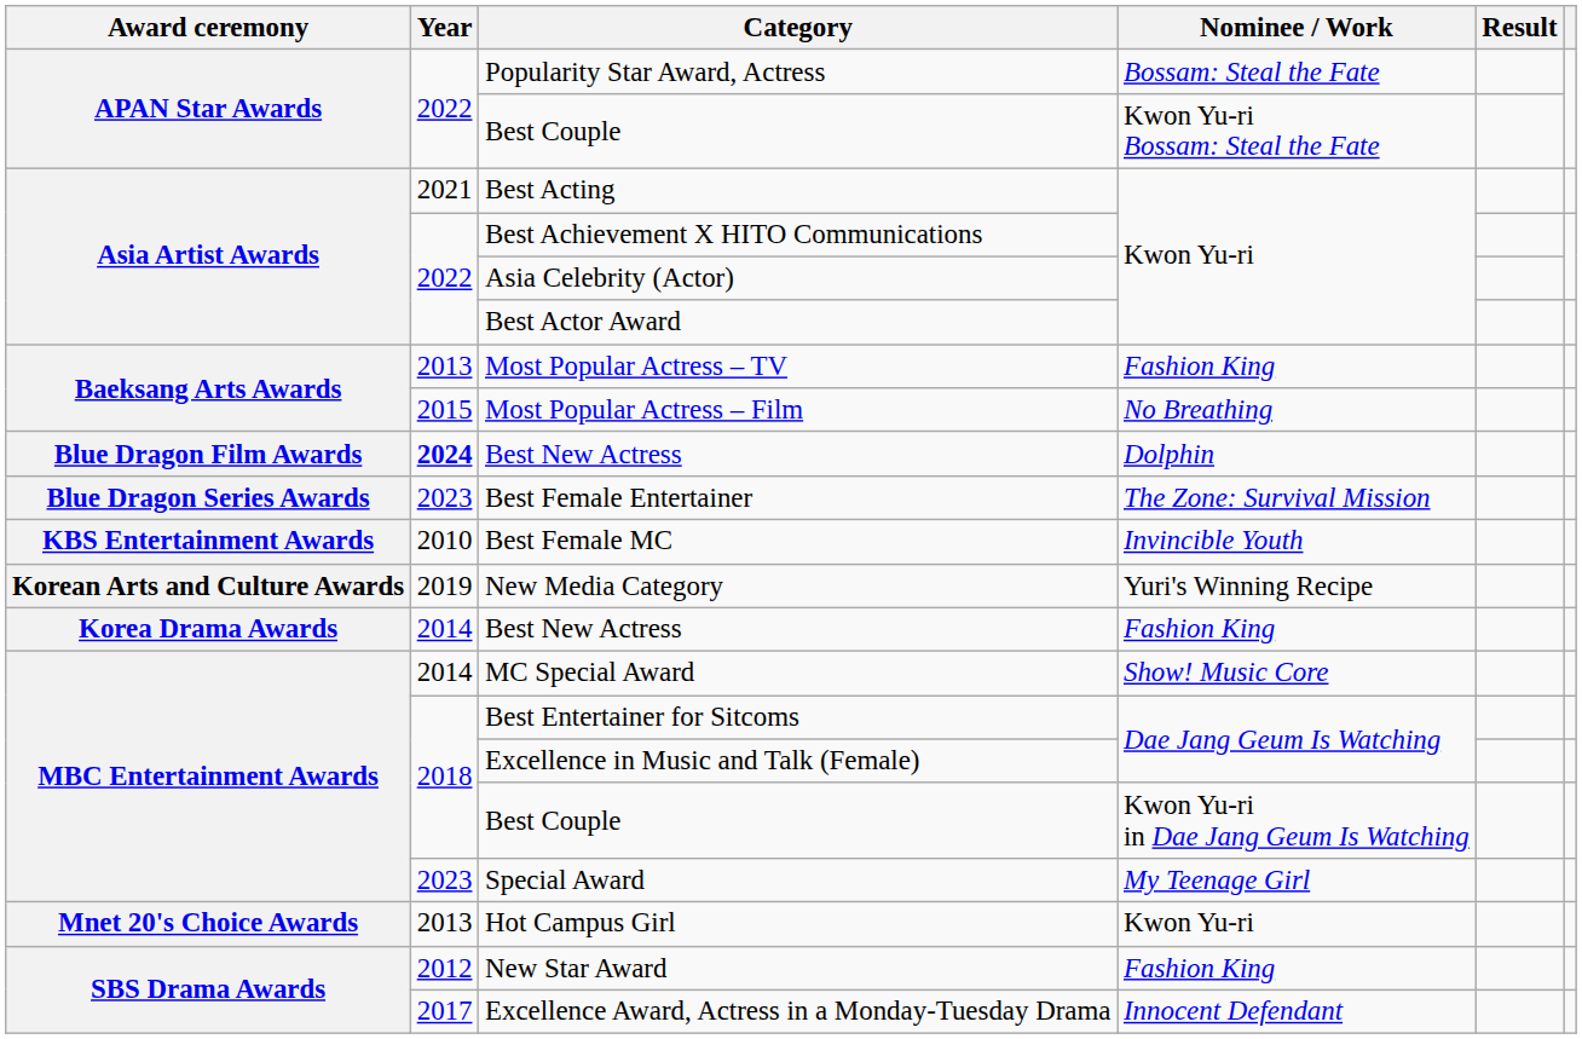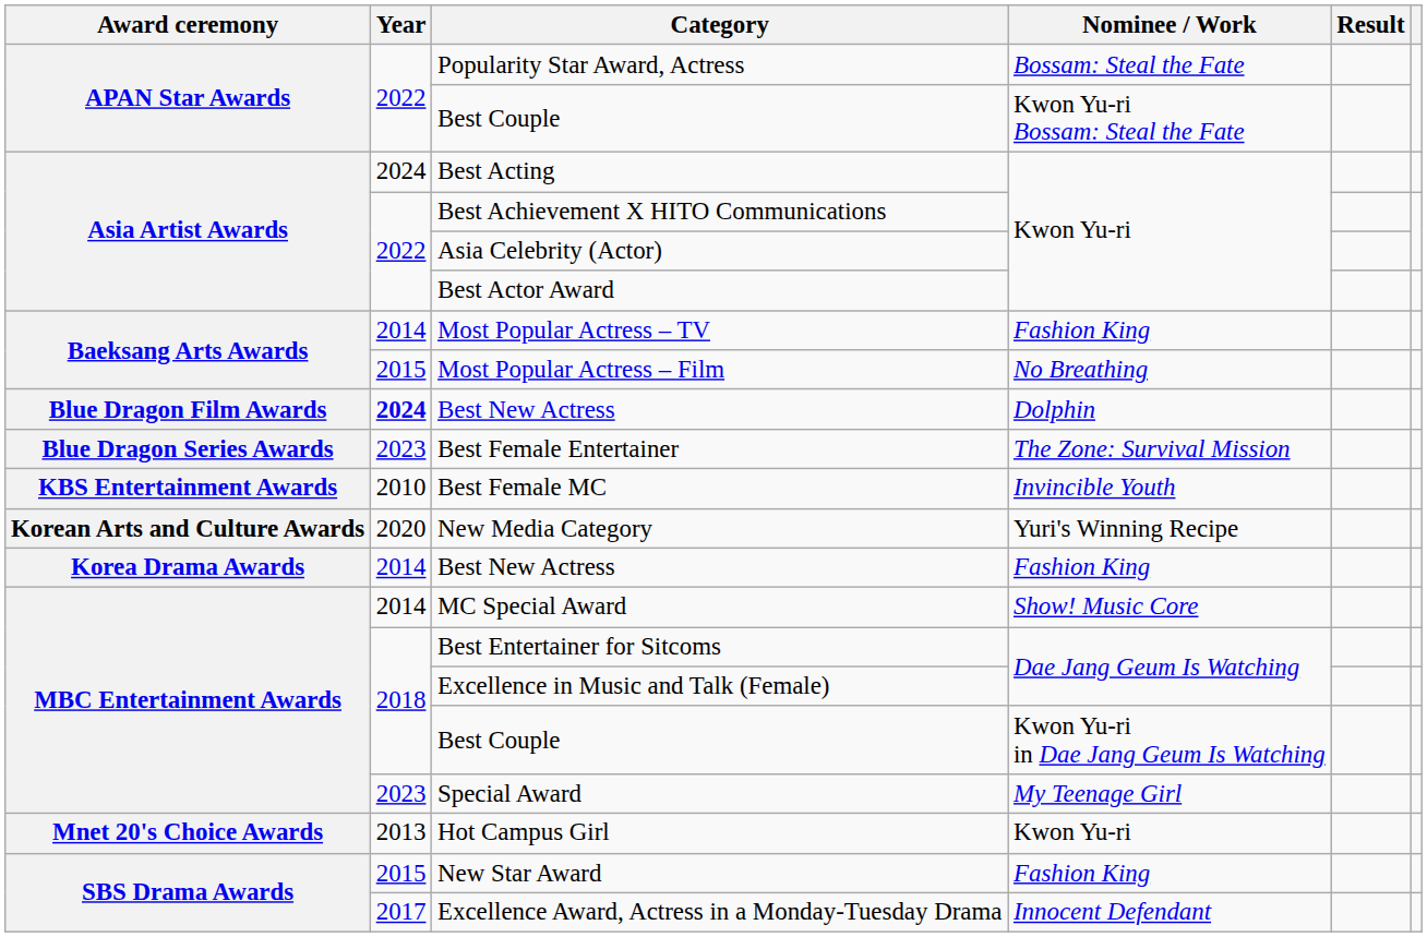Best Acting | Year: 2021 -> 2024
Most Popular Actress – TV | Year: 2013 -> 2014
New Media Category | Year: 2019 -> 2020
New Star Award | Year: 2012 -> 2015
